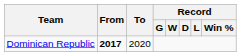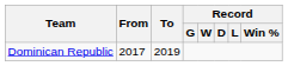Dominican Republic | From: bold -> normal
Dominican Republic | To: 2020 -> 2019
